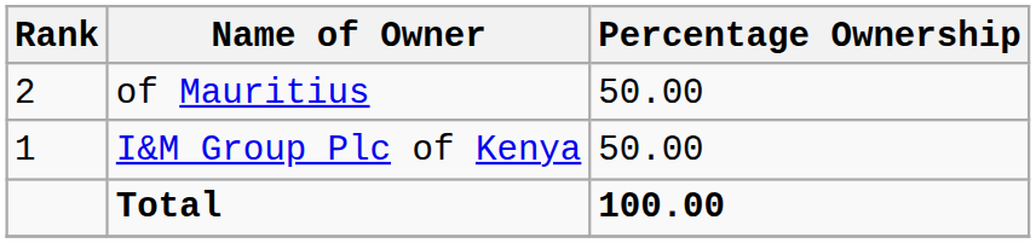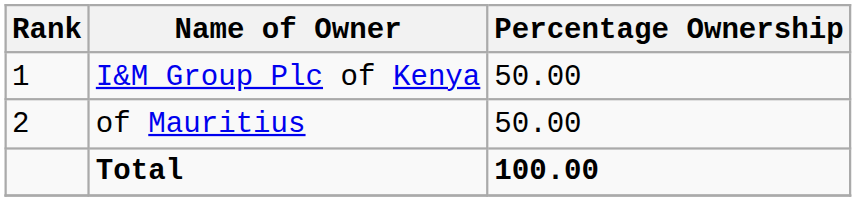rows swapped: I&M Group Plc of Kenya <-> of Mauritius
